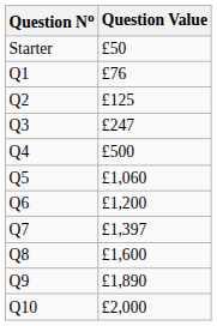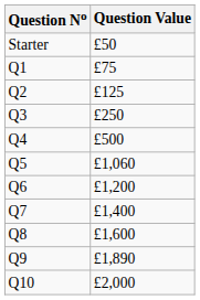Q1 | Question Value: £76 -> £75
Q3 | Question Value: £247 -> £250
Q7 | Question Value: £1,397 -> £1,400
